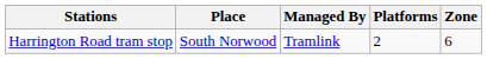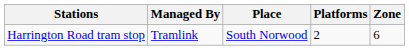columns swapped: Place <-> Managed By
